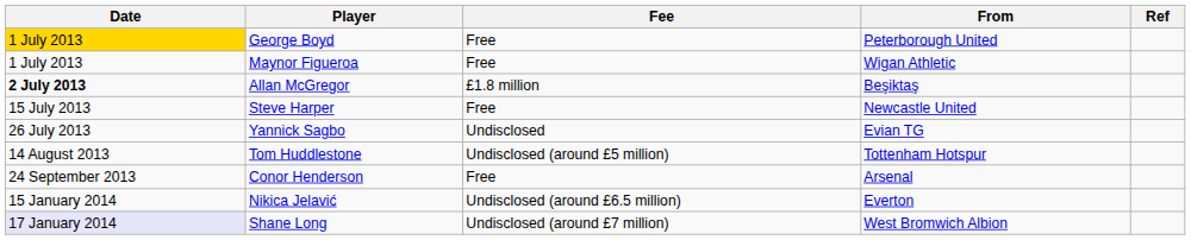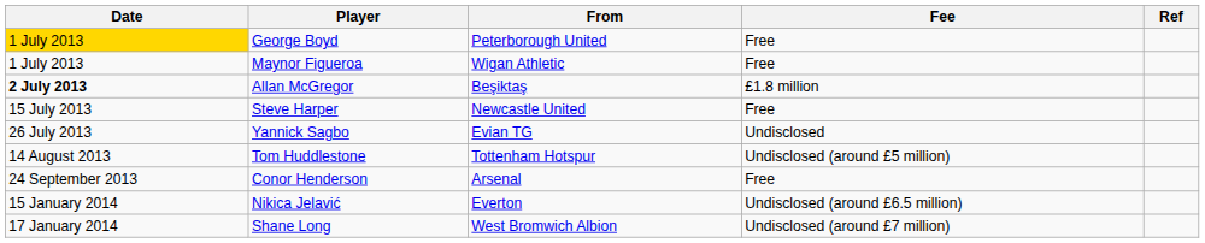columns swapped: From <-> Fee
Shane Long | Date: lavender background -> no background
